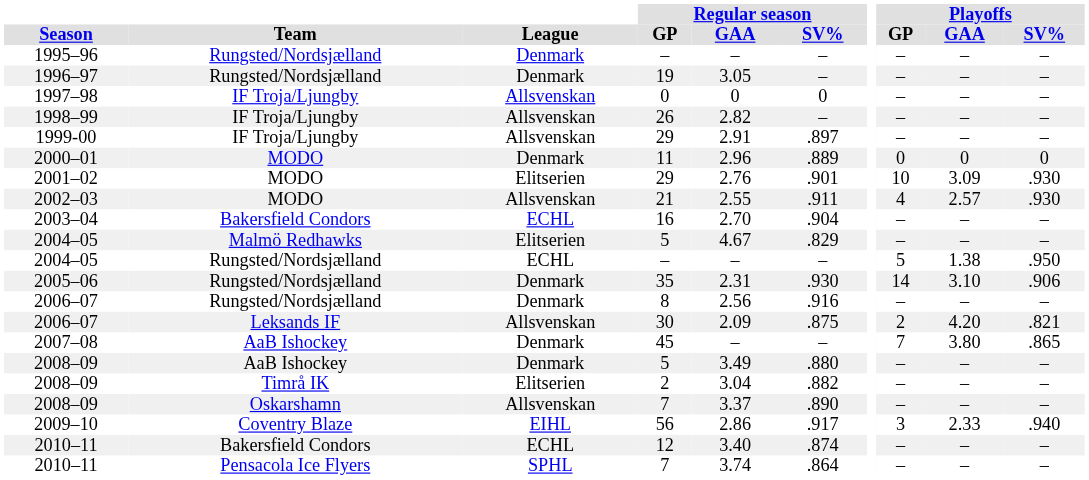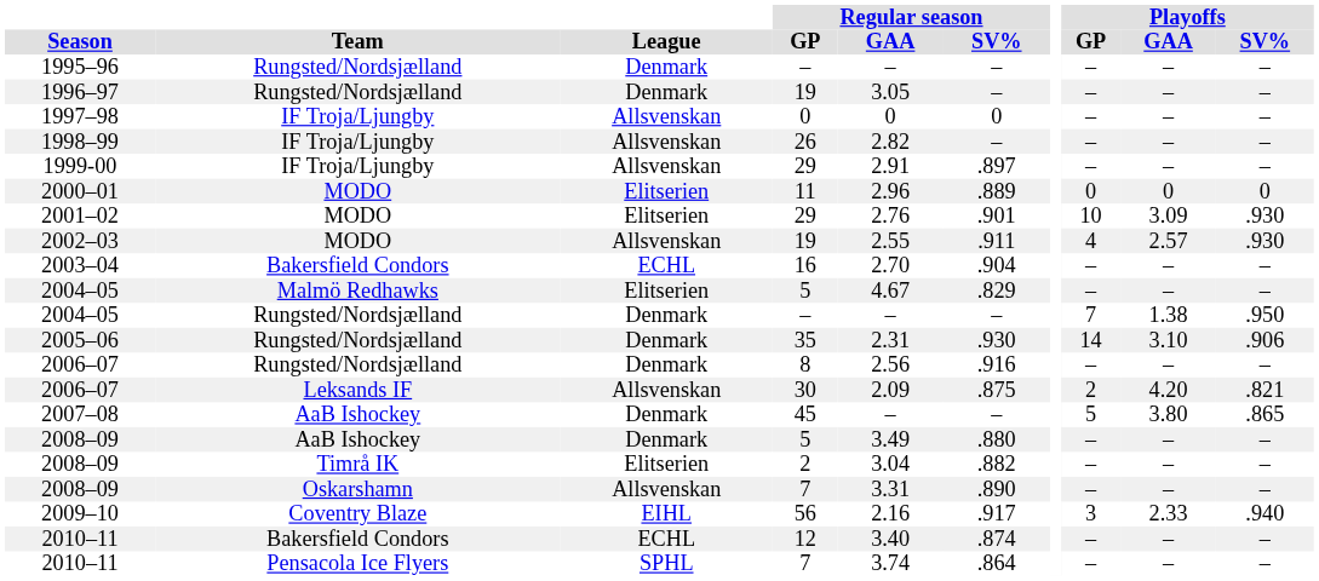2000–01 | League: Denmark -> Elitserien
2002–03 | Regular season / GP: 21 -> 19
2004–05 / Rungsted/Nordsjælland | League: ECHL -> Denmark
2004–05 / Rungsted/Nordsjælland | Playoffs / GP: 5 -> 7
2007–08 | Playoffs / GP: 7 -> 5
2008–09 / Oskarshamn | Regular season / GAA: 3.37 -> 3.31
2009–10 | Regular season / GAA: 2.86 -> 2.16
